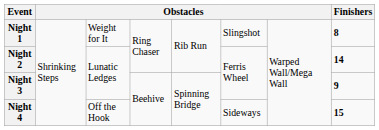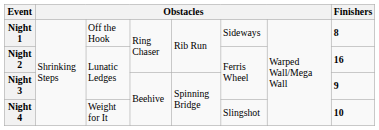Night 1 | column 3: Weight for It -> Off the Hook
Night 1 | column 6: Slingshot -> Sideways
Night 2 | Finishers: 14 -> 16
Night 4 | column 3: Off the Hook -> Weight for It
Night 4 | column 6: Sideways -> Slingshot
Night 4 | Finishers: 15 -> 10
